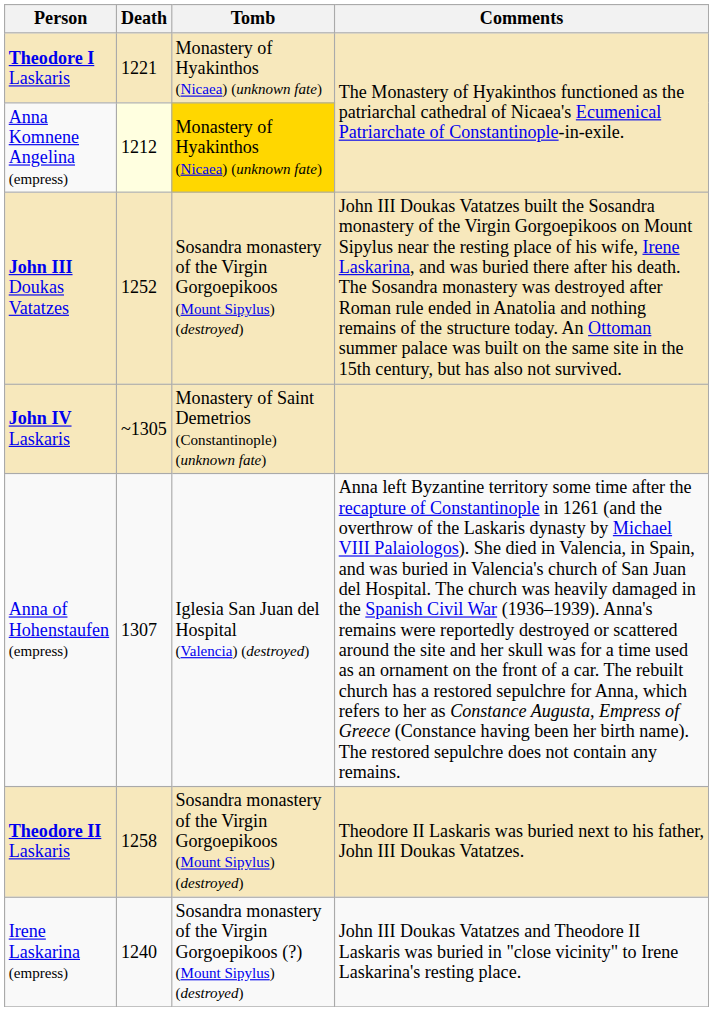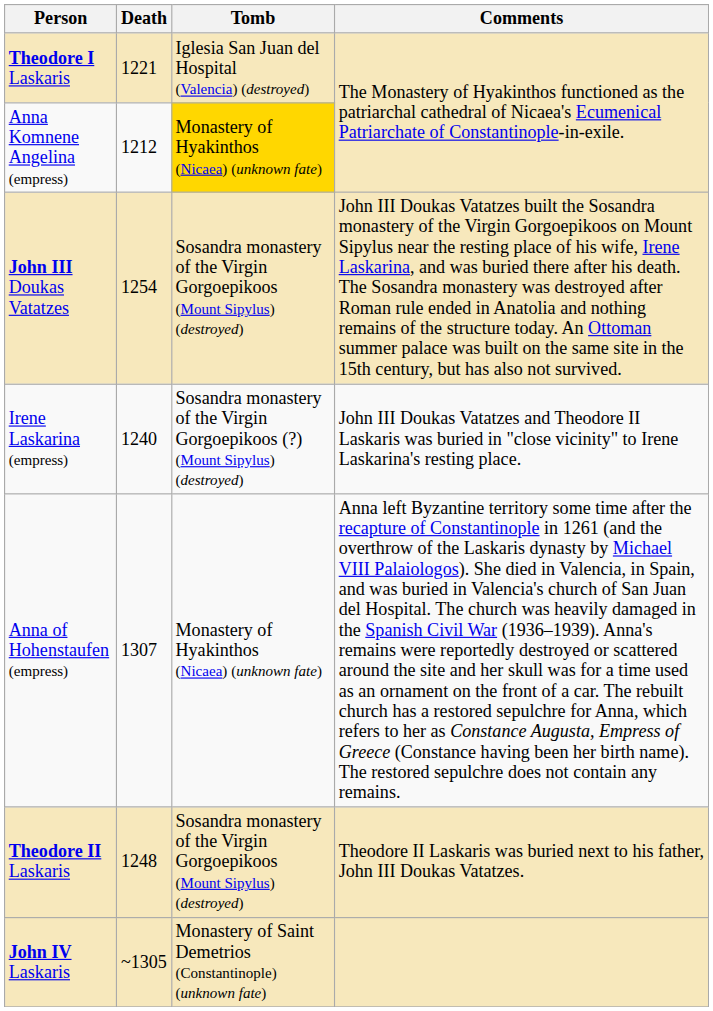Theodore I Laskaris | Tomb: Monastery of Hyakinthos (Nicaea) (unknown fate) -> Iglesia San Juan del Hospital (Valencia) (destroyed)
Anna Komnene Angelina (empress) | Death: lightyellow background -> no background
John III Doukas Vatatzes | Death: 1252 -> 1254
rows swapped: Irene Laskarina (empress) <-> John IV Laskaris
Anna of Hohenstaufen (empress) | Tomb: Iglesia San Juan del Hospital (Valencia) (destroyed) -> Monastery of Hyakinthos (Nicaea) (unknown fate)
Theodore II Laskaris | Death: 1258 -> 1248
